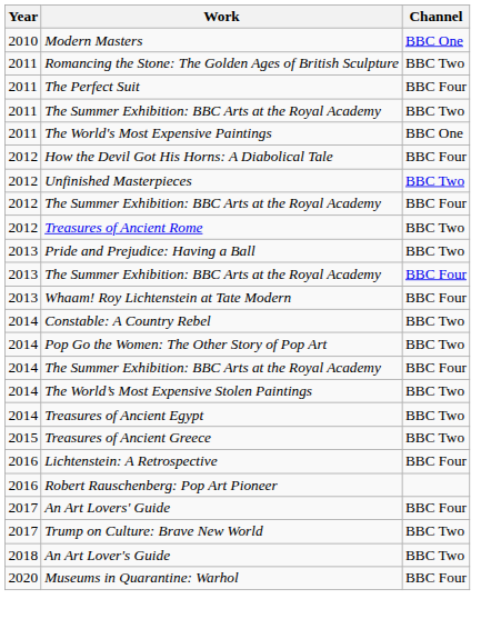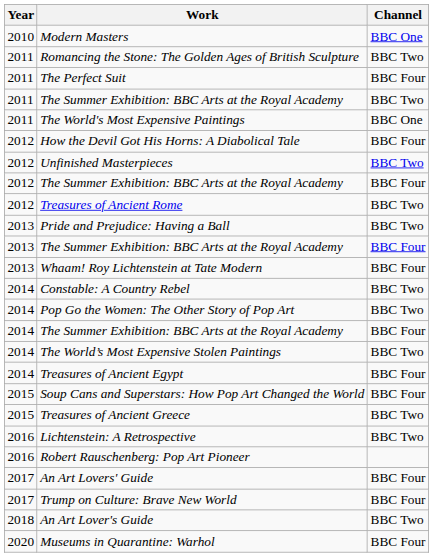Treasures of Ancient Egypt | Channel: BBC Two -> BBC Four
+ row: 2015 | Soup Cans and Superstars: How Pop Art Changed the World | BBC Four
Lichtenstein: A Retrospective | Channel: BBC Four -> BBC Two
Trump on Culture: Brave New World | Channel: BBC Two -> BBC Four
